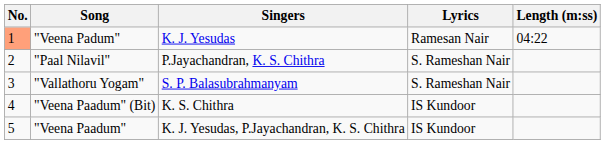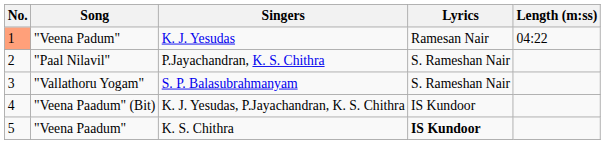"Veena Paadum" (Bit) | Singers: K. S. Chithra -> K. J. Yesudas, P.Jayachandran, K. S. Chithra
"Veena Paadum" | Singers: K. J. Yesudas, P.Jayachandran, K. S. Chithra -> K. S. Chithra
"Veena Paadum" | Lyrics: normal -> bold
